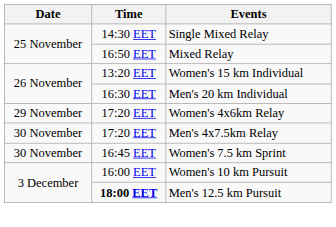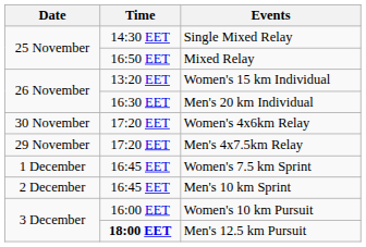Women's 4x6km Relay | Date: 29 November -> 30 November
Men's 4x7.5km Relay | Date: 30 November -> 29 November
Women's 7.5 km Sprint | Date: 30 November -> 1 December
+ row: 2 December | 16:45 EET | Men's 10 km Sprint
